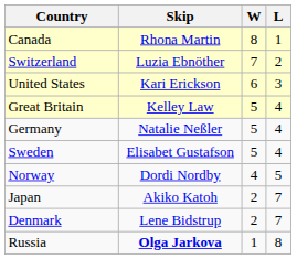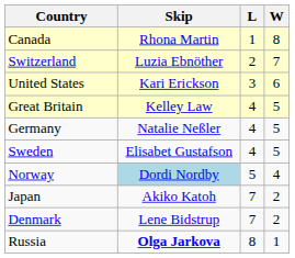columns swapped: W <-> L
Norway | Skip: no background -> lightblue background
